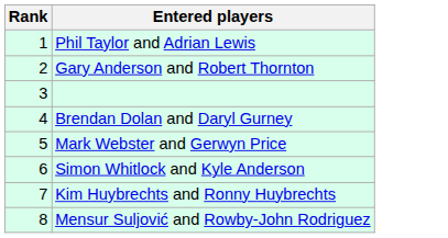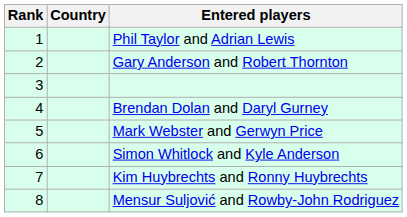+ column: Country
